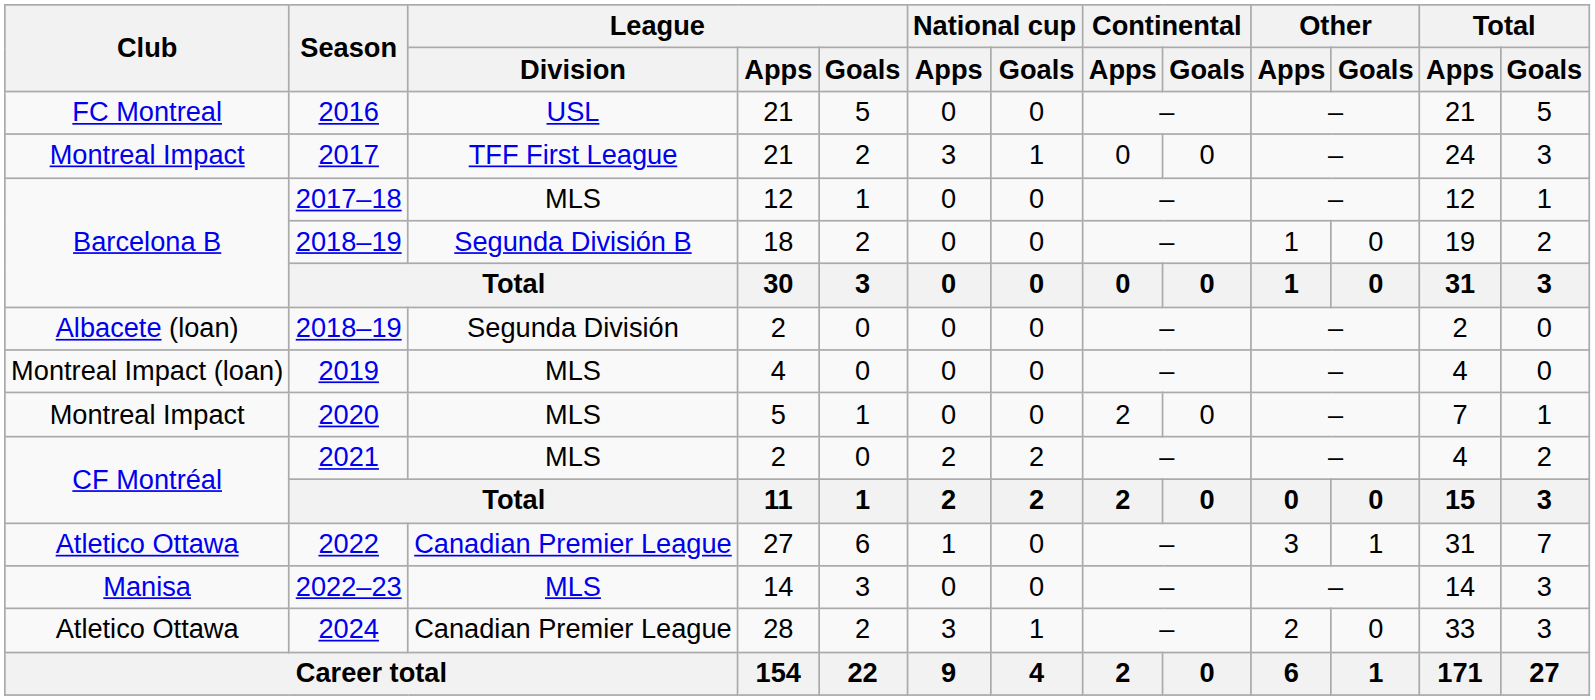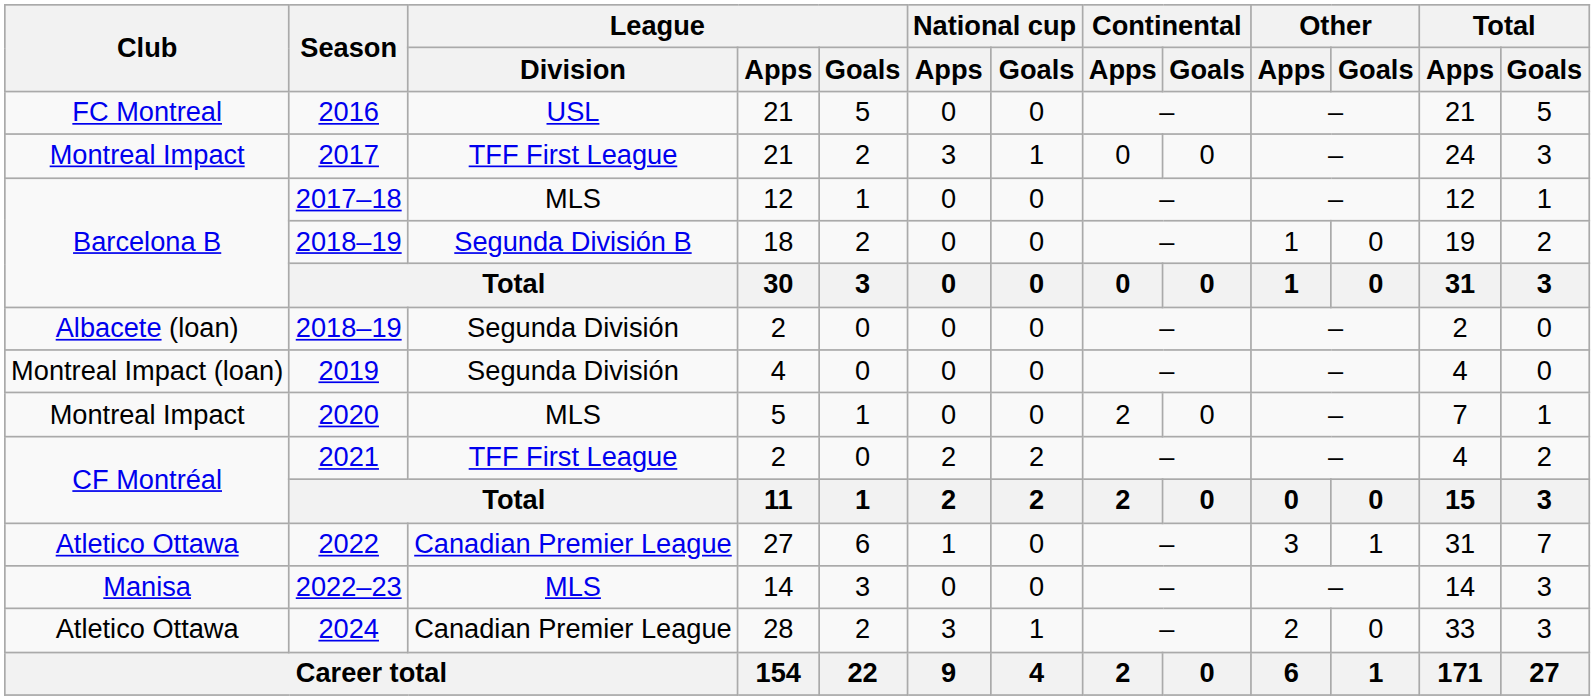2019 | League / Division: MLS -> Segunda División
2021 | League / Division: MLS -> TFF First League
